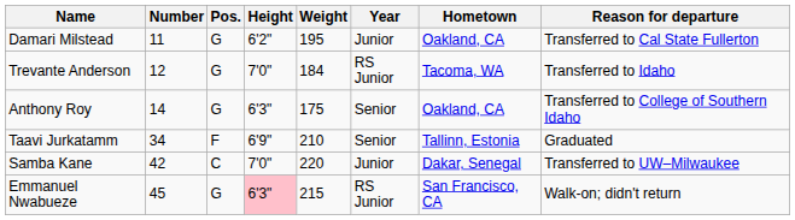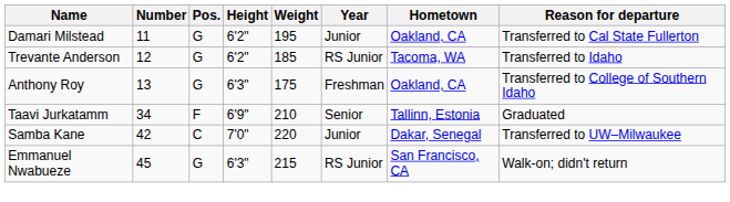Trevante Anderson | Height: 7'0" -> 6'2"
Trevante Anderson | Weight: 184 -> 185
Anthony Roy | Number: 14 -> 13
Anthony Roy | Year: Senior -> Freshman
Emmanuel Nwabueze | Height: pink background -> no background
